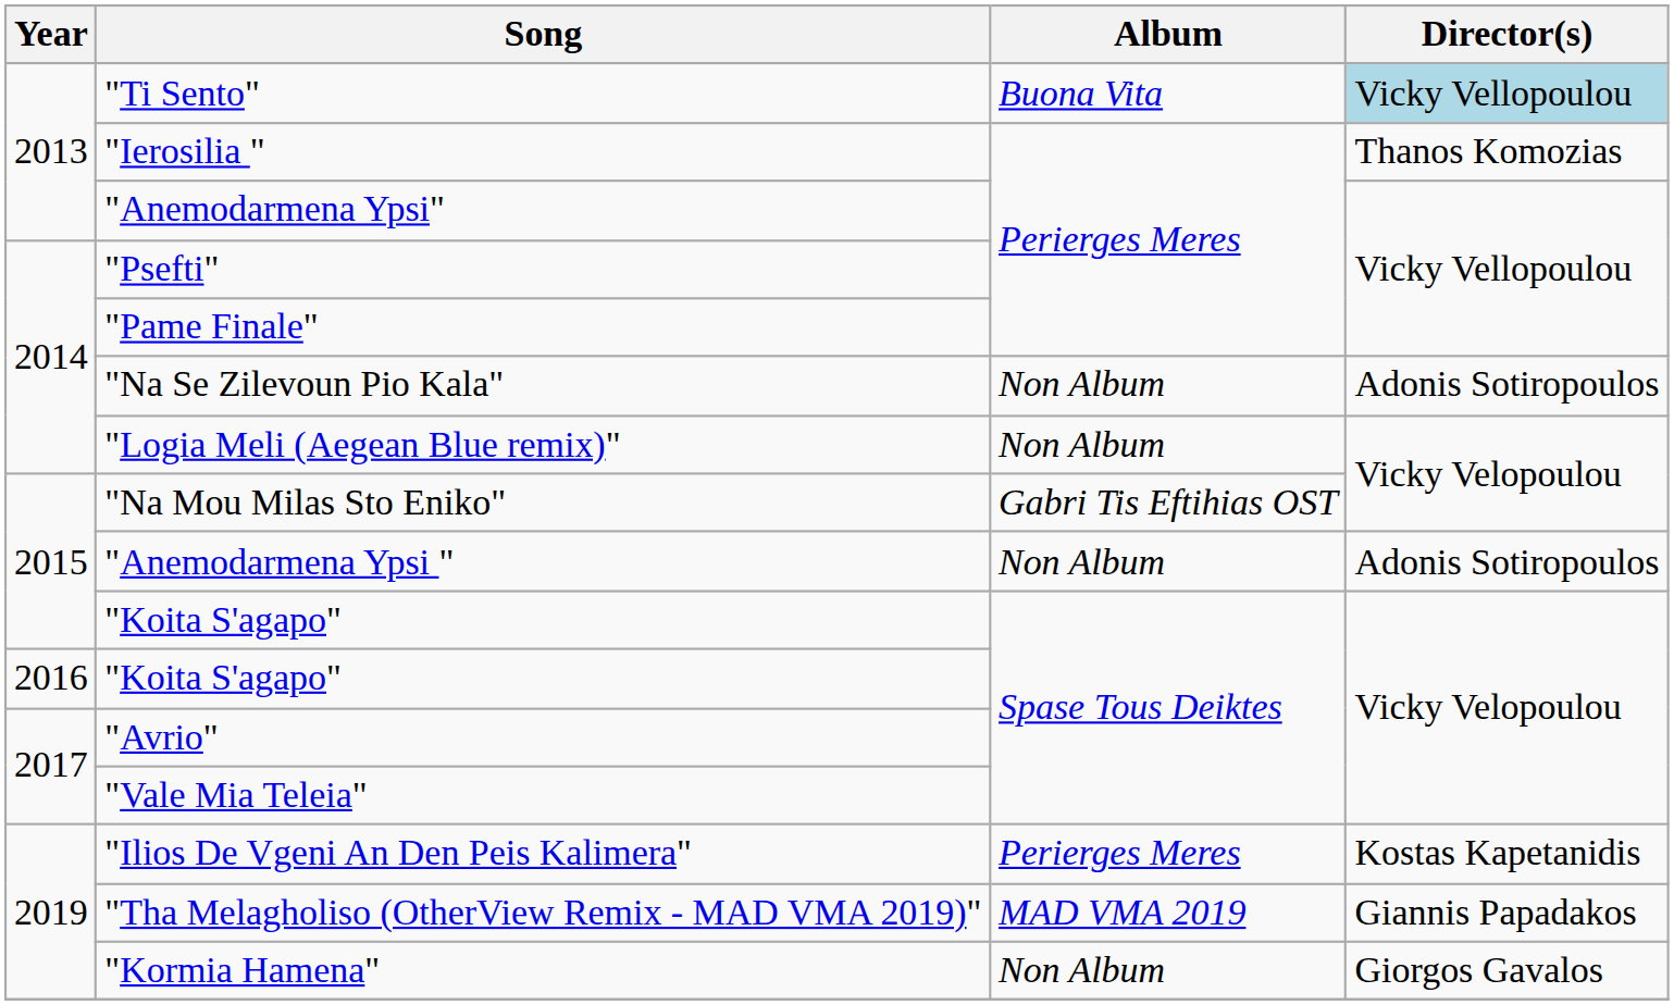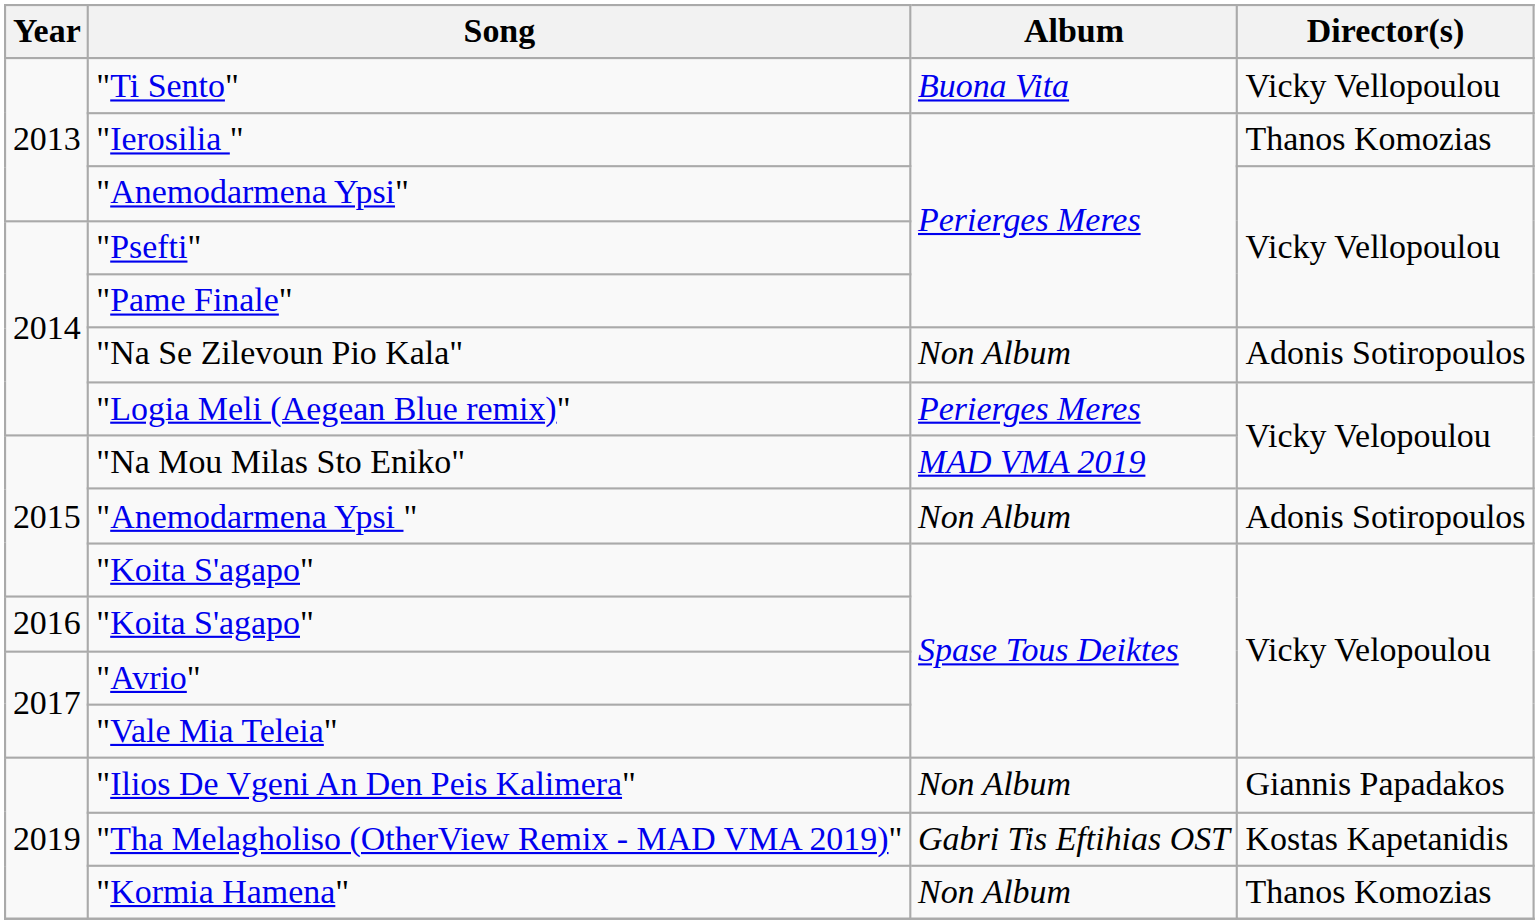"Ti Sento" | Director(s): lightblue background -> no background
"Logia Meli (Aegean Blue remix)" | Album: Non Album -> Perierges Meres
"Na Mou Milas Sto Eniko" | Album: Gabri Tis Eftihias OST -> MAD VMA 2019
"Ilios De Vgeni An Den Peis Kalimera" | Album: Perierges Meres -> Non Album
"Ilios De Vgeni An Den Peis Kalimera" | Director(s): Kostas Kapetanidis -> Giannis Papadakos
"Tha Melagholiso (OtherView Remix - MAD VMA 2019)" | Album: MAD VMA 2019 -> Gabri Tis Eftihias OST
"Tha Melagholiso (OtherView Remix - MAD VMA 2019)" | Director(s): Giannis Papadakos -> Kostas Kapetanidis
"Kormia Hamena" | Director(s): Giorgos Gavalos -> Thanos Komozias
